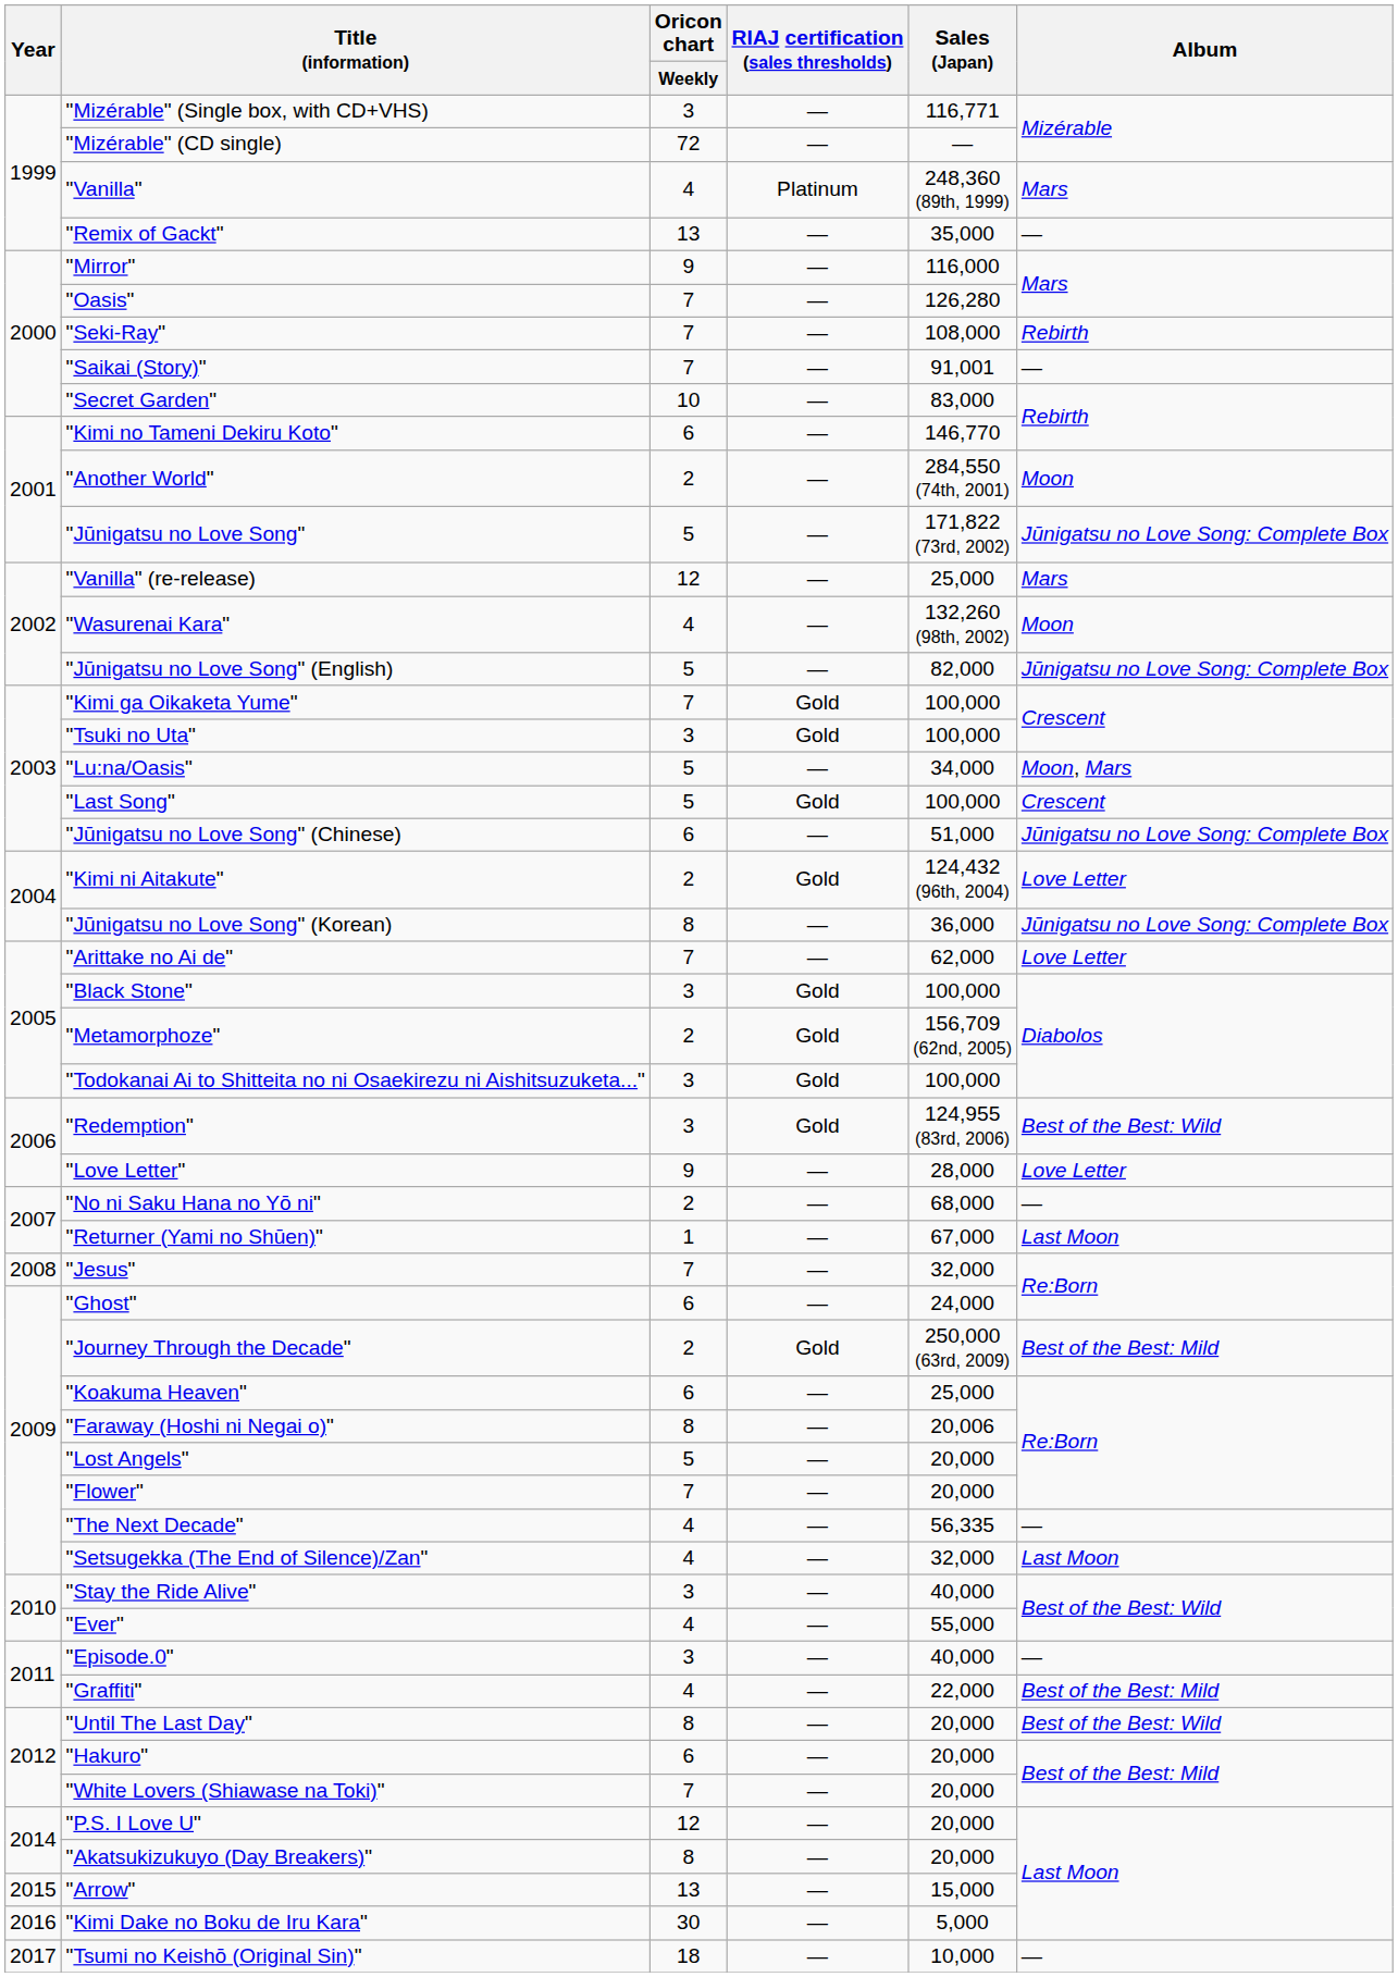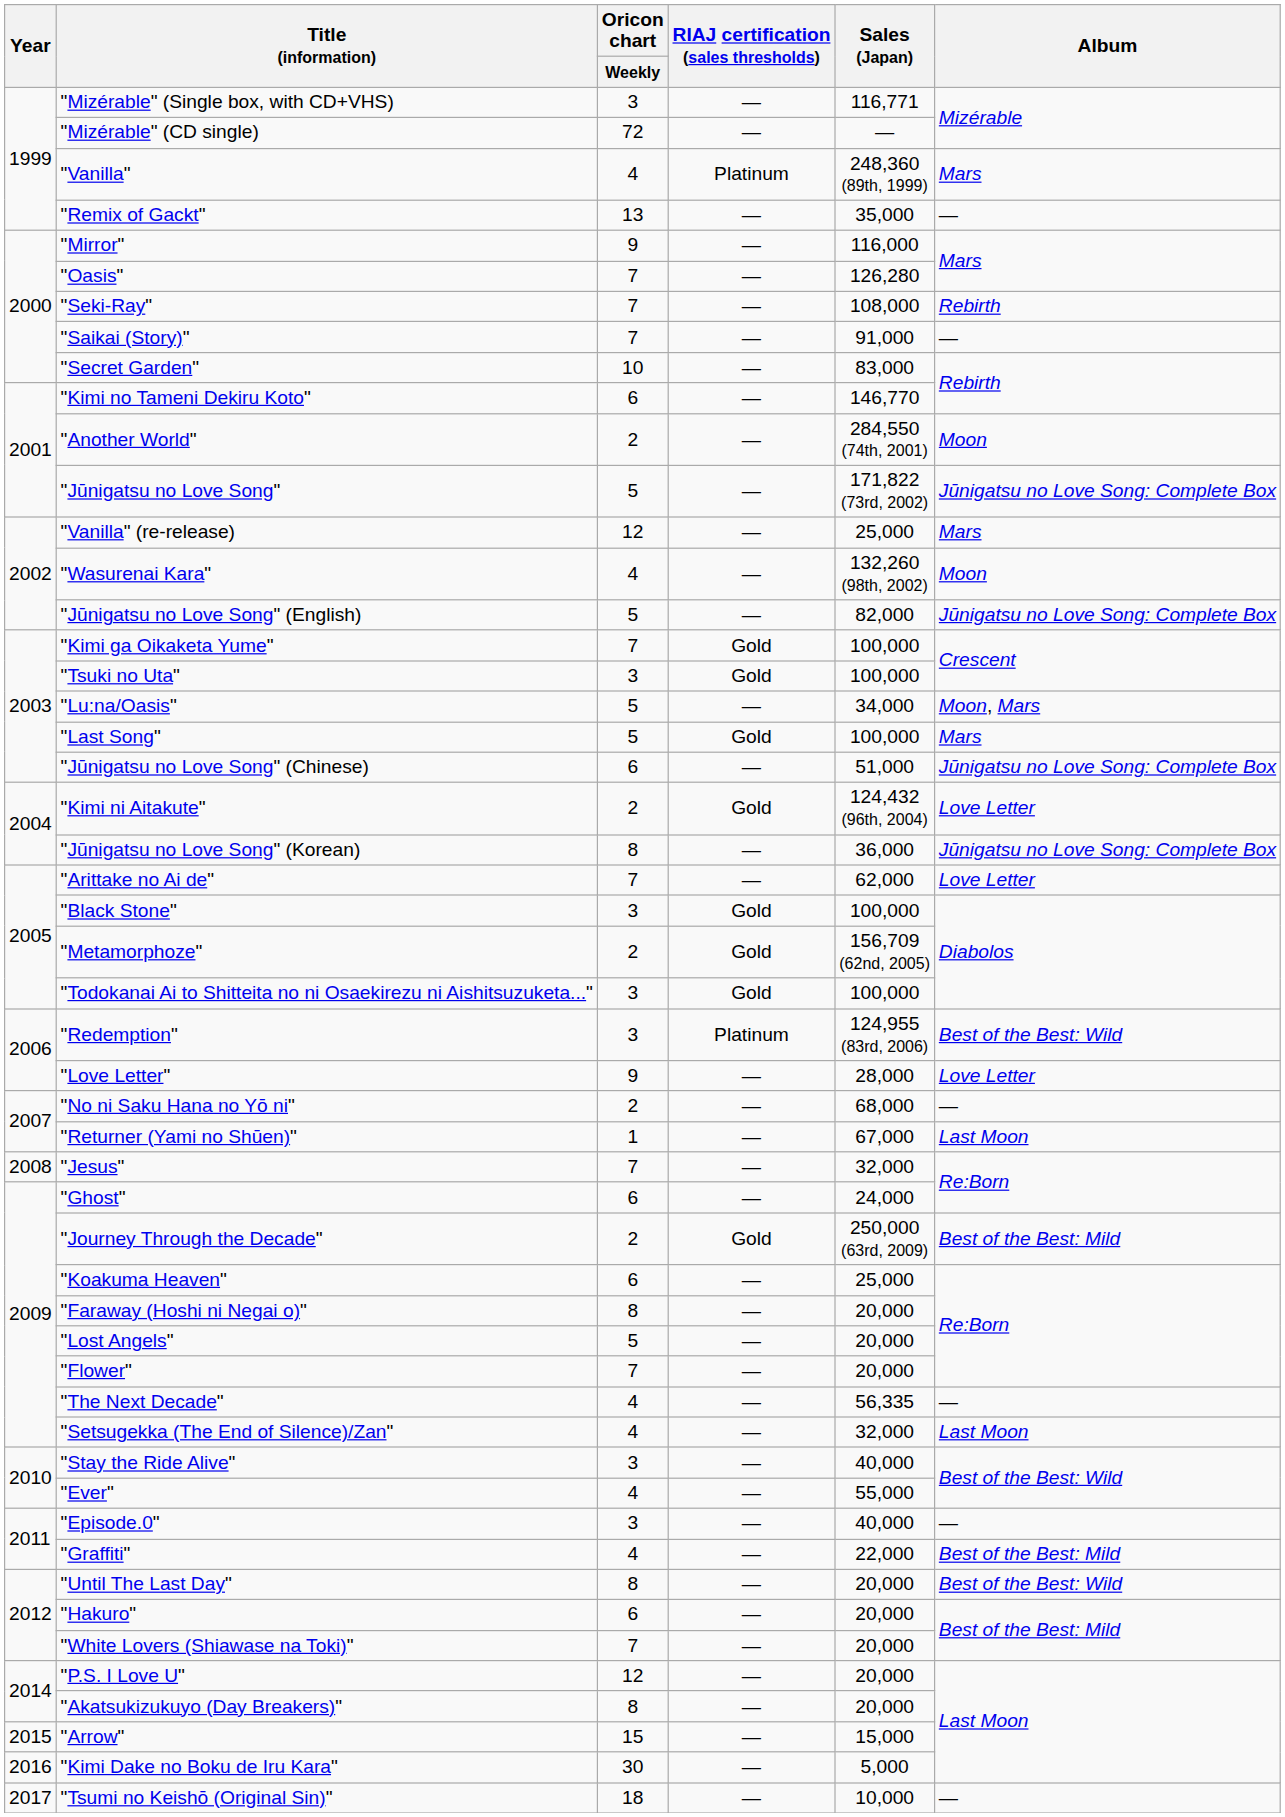"Saikai (Story)" | Sales (Japan): 91,001 -> 91,000
"Last Song" | Album: Crescent -> Mars
"Redemption" | RIAJ certification (sales thresholds): Gold -> Platinum
"Faraway (Hoshi ni Negai o)" | Sales (Japan): 20,006 -> 20,000
"Arrow" | Oricon chart / Weekly: 13 -> 15
